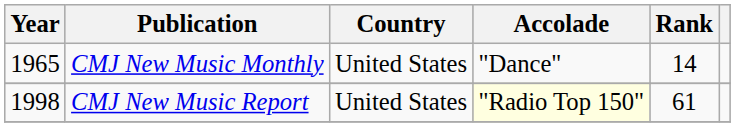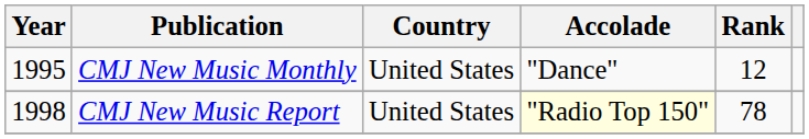CMJ New Music Monthly | Year: 1965 -> 1995
CMJ New Music Monthly | Rank: 14 -> 12
CMJ New Music Report | Rank: 61 -> 78
